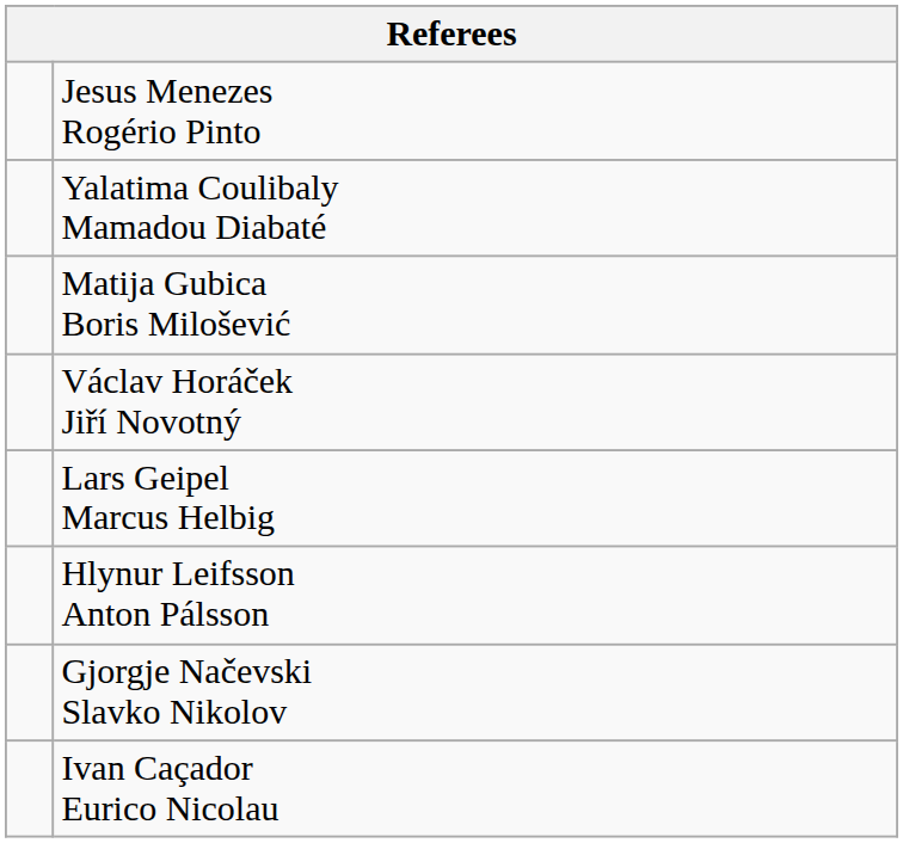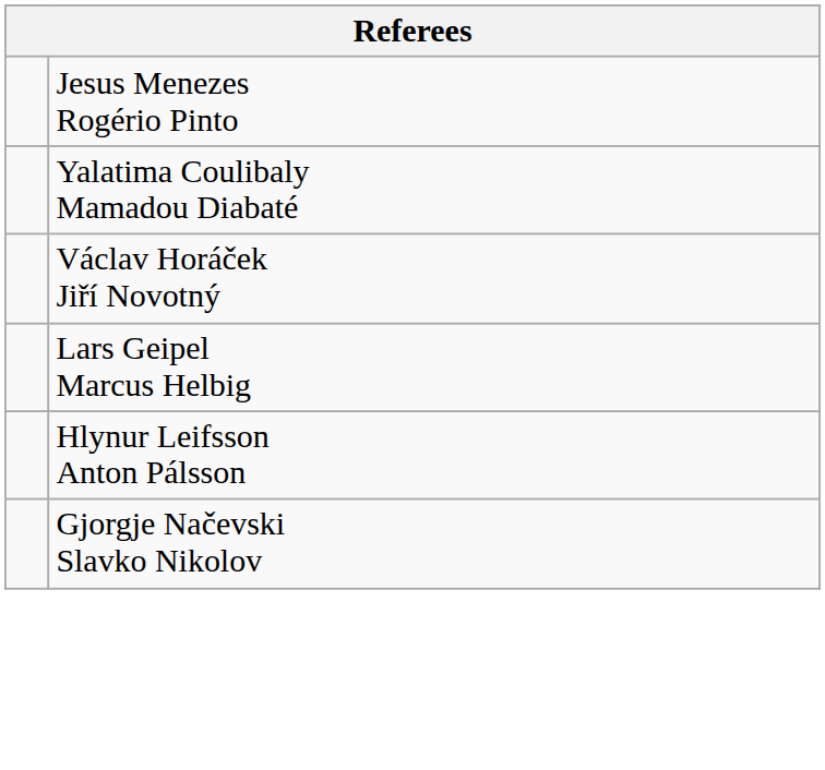- row: Matija Gubica Boris Milošević
- row: Ivan Caçador Eurico Nicolau
